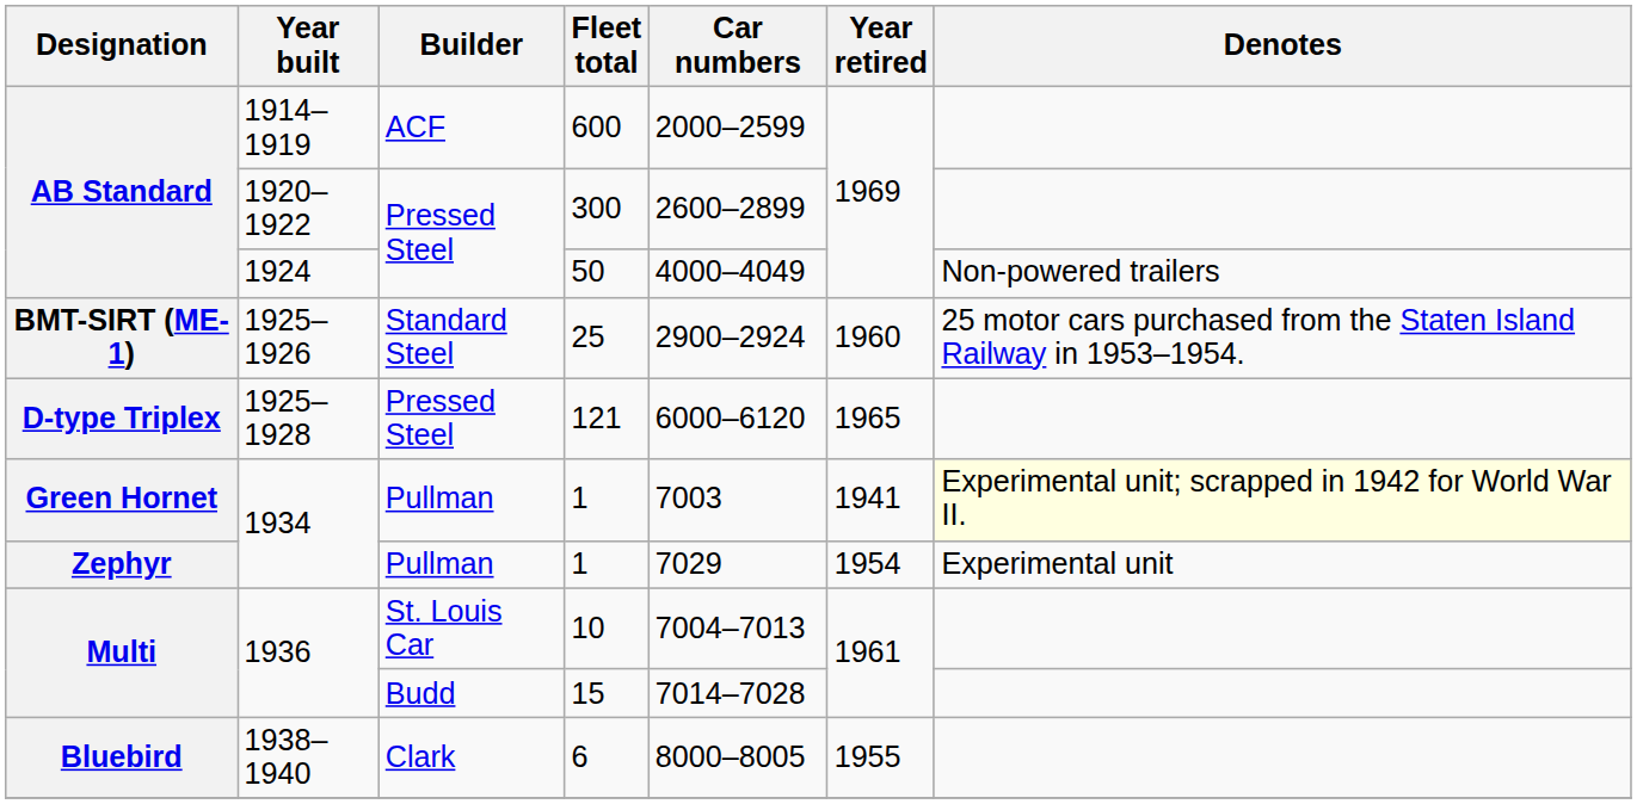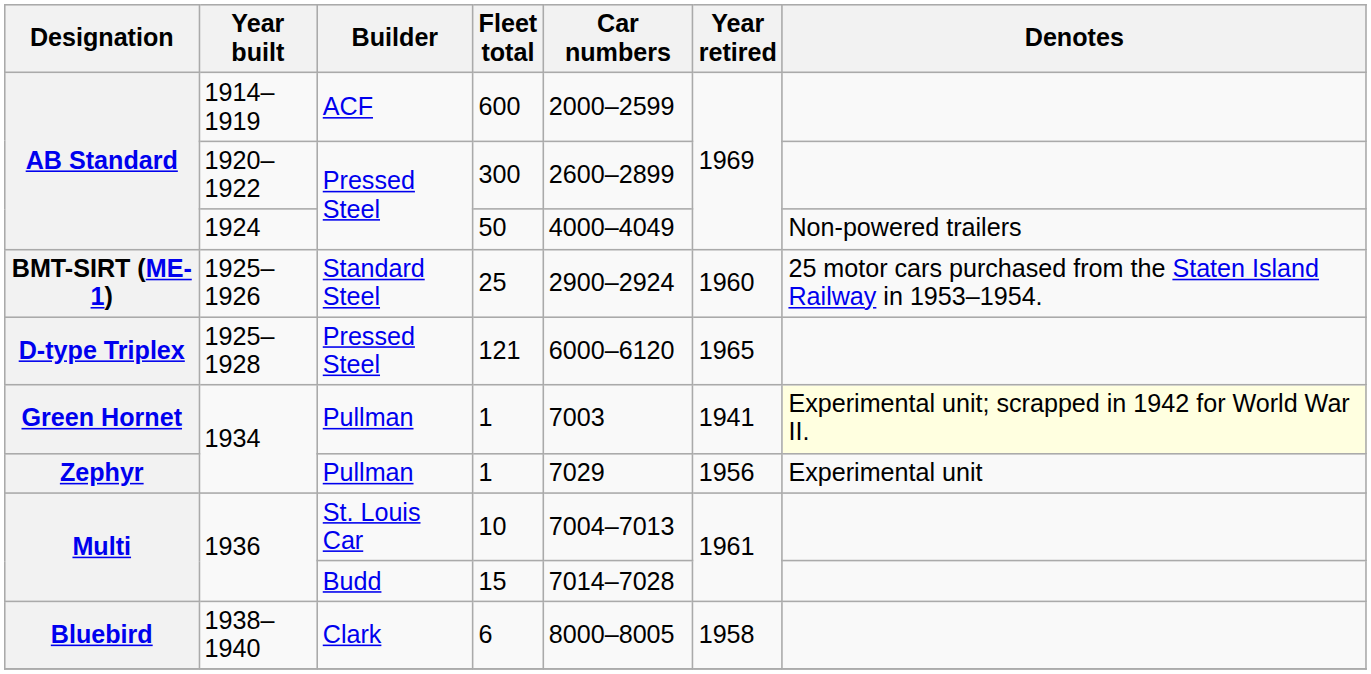Zephyr / 1 | Year retired: 1954 -> 1956
6 | Year retired: 1955 -> 1958
